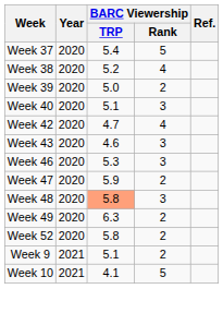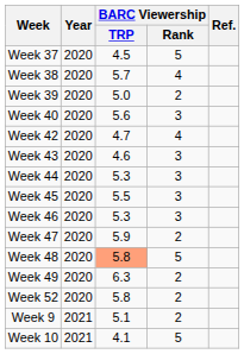Week 37 | BARC Viewership / TRP: 5.4 -> 4.5
Week 38 | BARC Viewership / TRP: 5.2 -> 5.7
Week 40 | BARC Viewership / TRP: 5.1 -> 5.6
+ row: Week 44 | 2020 | 5.3 | 3
+ row: Week 45 | 2020 | 5.5 | 3
Week 48 | BARC Viewership / Rank: 3 -> 5
